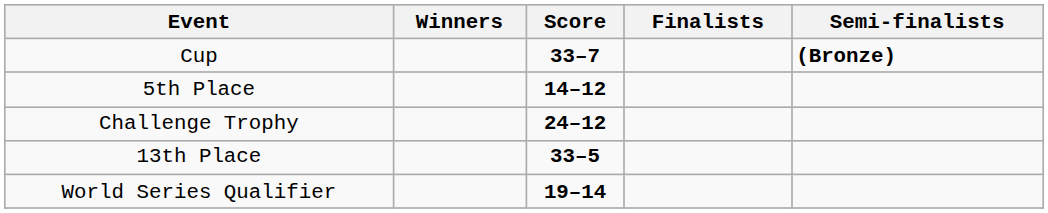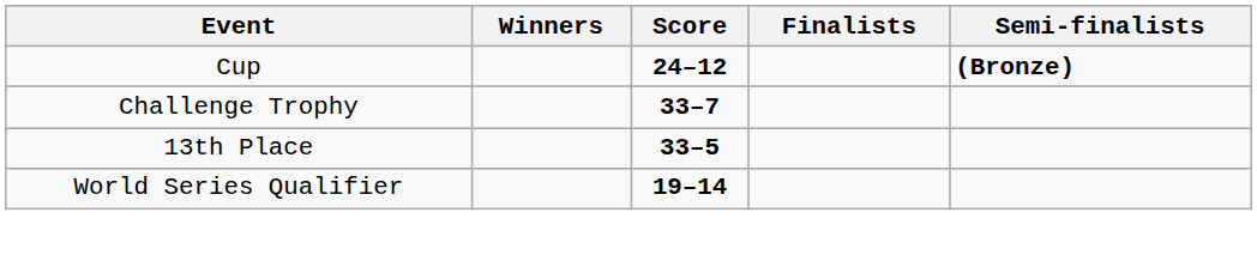Cup | Score: 33–7 -> 24–12
- row: 5th Place | 14–12
Challenge Trophy | Score: 24–12 -> 33–7
